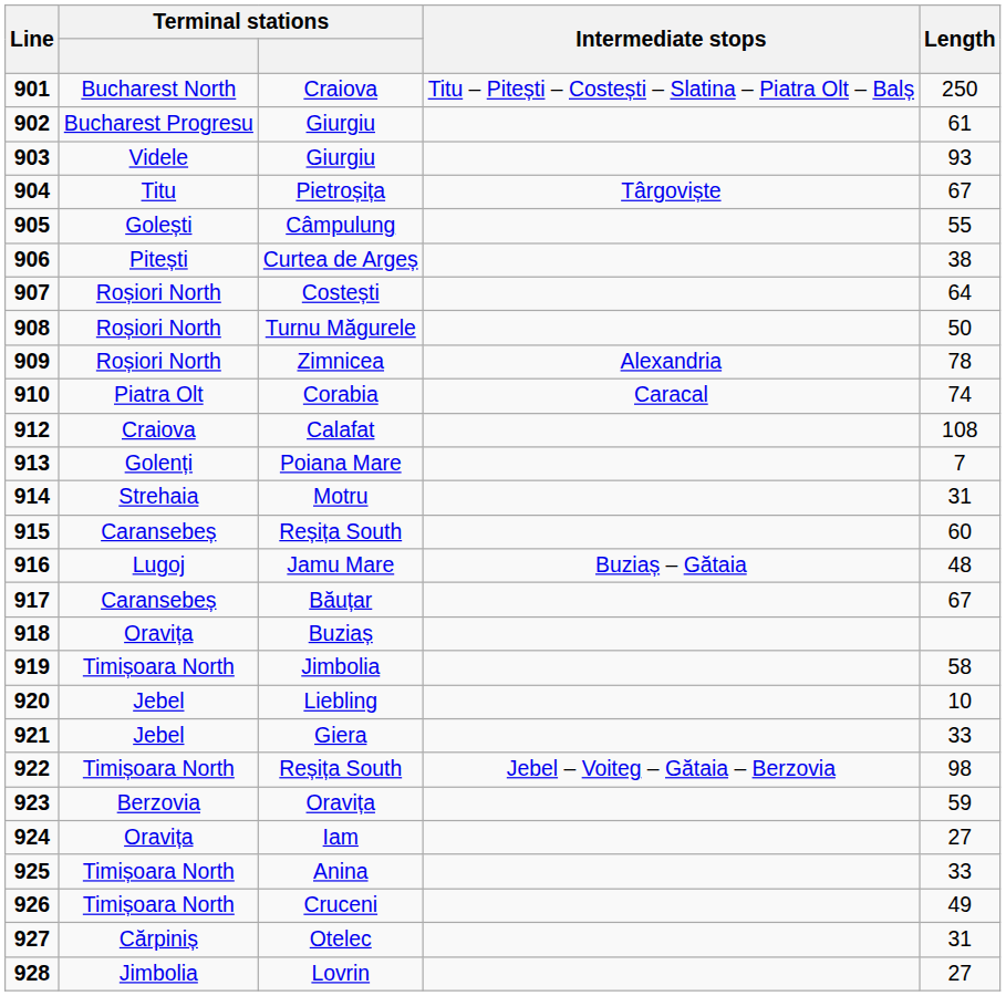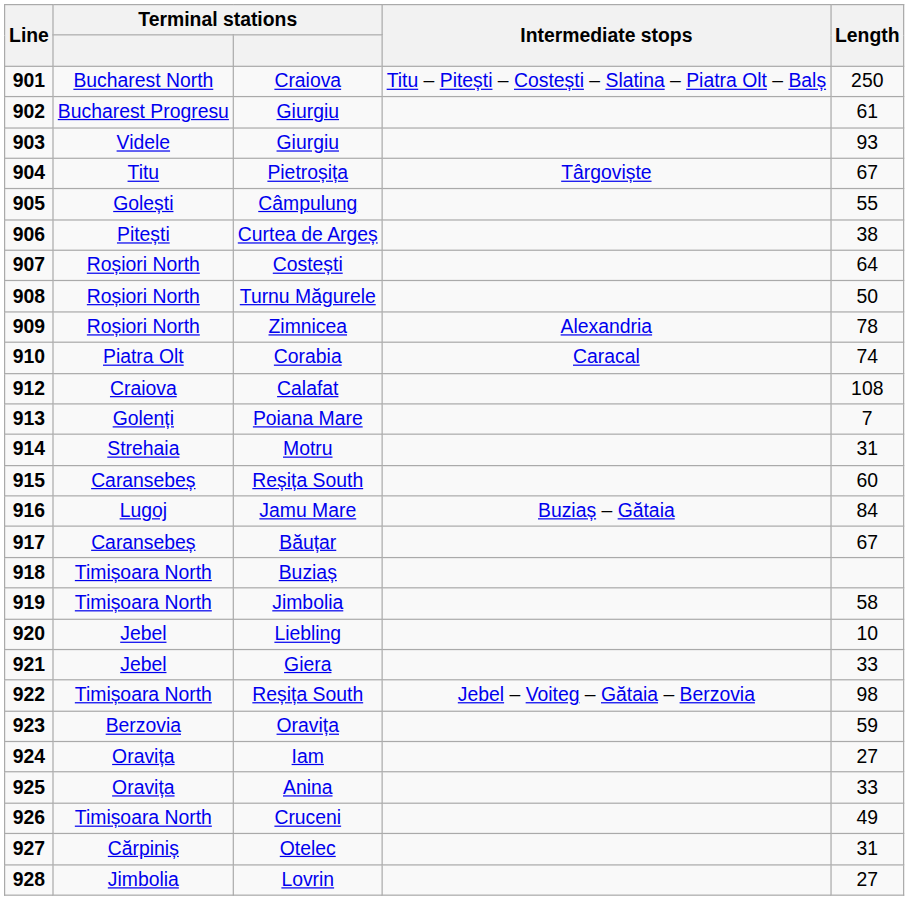Jamu Mare | Length: 48 -> 84
Buziaș | column 2: Oravița -> Timișoara North
Anina | column 2: Timișoara North -> Oravița
